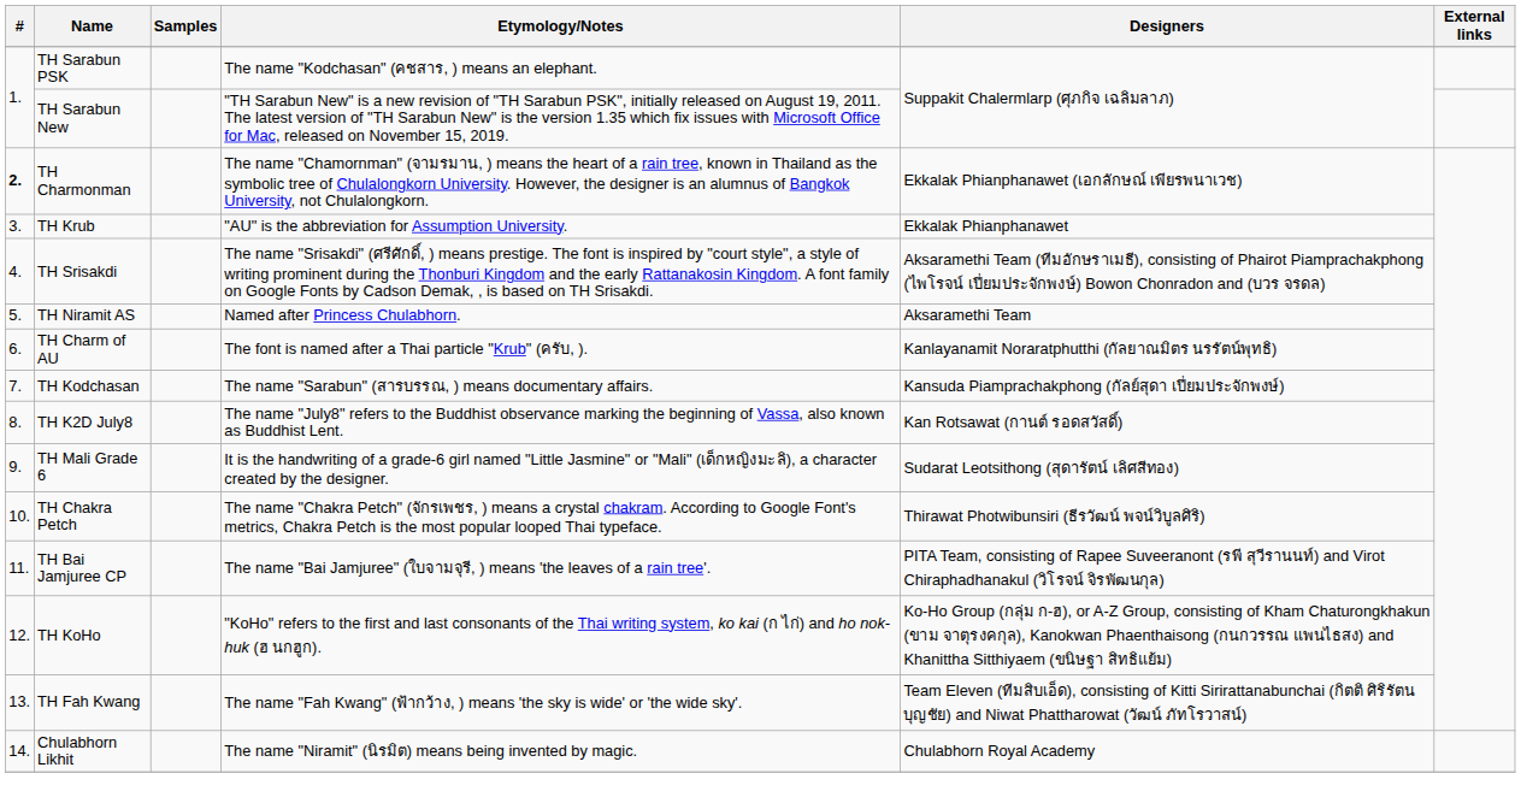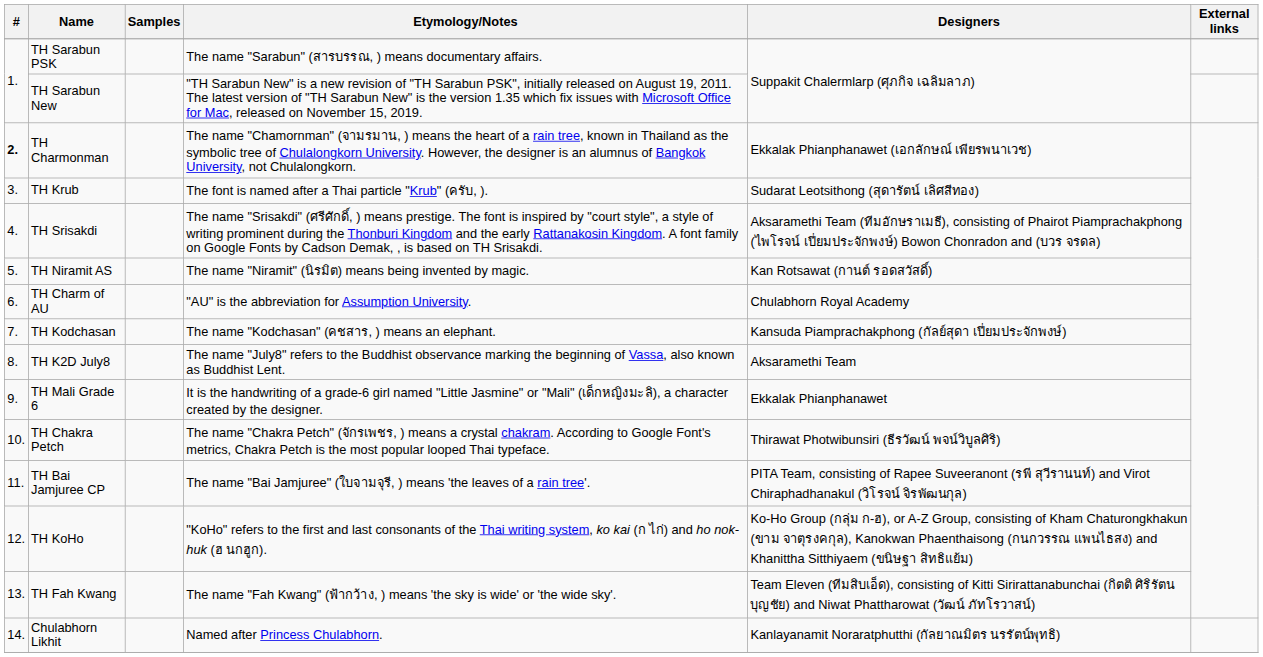TH Sarabun PSK | Etymology/Notes: The name "Kodchasan" (คชสาร, ) means an elephant. -> The name "Sarabun" (สารบรรณ, ) means documentary affairs.
TH Krub | Etymology/Notes: "AU" is the abbreviation for Assumption University. -> The font is named after a Thai particle "Krub" (ครับ, ).
TH Krub | Designers: Ekkalak Phianphanawet -> Sudarat Leotsithong (สุดารัตน์ เลิศสีทอง)
TH Niramit AS | Etymology/Notes: Named after Princess Chulabhorn. -> The name "Niramit" (นิรมิต) means being invented by magic.
TH Niramit AS | Designers: Aksaramethi Team -> Kan Rotsawat (กานต์ รอดสวัสดิ์)
TH Charm of AU | Etymology/Notes: The font is named after a Thai particle "Krub" (ครับ, ). -> "AU" is the abbreviation for Assumption University.
TH Charm of AU | Designers: Kanlayanamit Noraratphutthi (กัลยาณมิตร นรรัตน์พุทธิ) -> Chulabhorn Royal Academy
TH Kodchasan | Etymology/Notes: The name "Sarabun" (สารบรรณ, ) means documentary affairs. -> The name "Kodchasan" (คชสาร, ) means an elephant.
TH K2D July8 | Designers: Kan Rotsawat (กานต์ รอดสวัสดิ์) -> Aksaramethi Team
TH Mali Grade 6 | Designers: Sudarat Leotsithong (สุดารัตน์ เลิศสีทอง) -> Ekkalak Phianphanawet
Chulabhorn Likhit | Etymology/Notes: The name "Niramit" (นิรมิต) means being invented by magic. -> Named after Princess Chulabhorn.
Chulabhorn Likhit | Designers: Chulabhorn Royal Academy -> Kanlayanamit Noraratphutthi (กัลยาณมิตร นรรัตน์พุทธิ)
